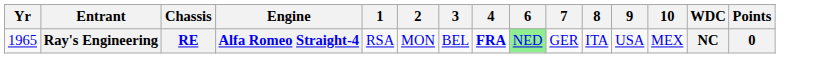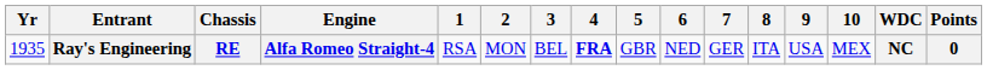+ column: 5 | GBR
Ray's Engineering | Yr: 1965 -> 1935
Ray's Engineering | 6: lightgreen background -> no background
